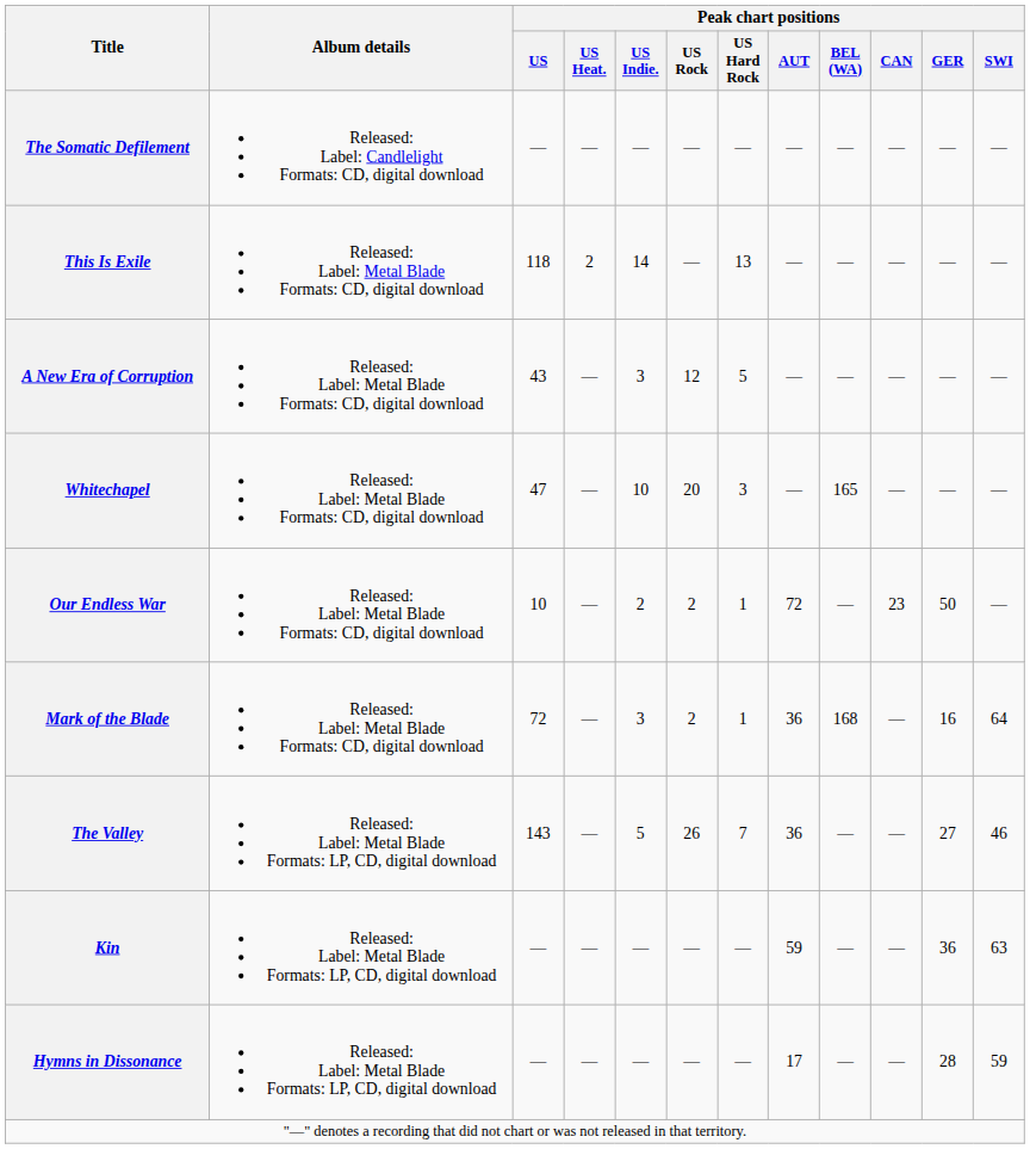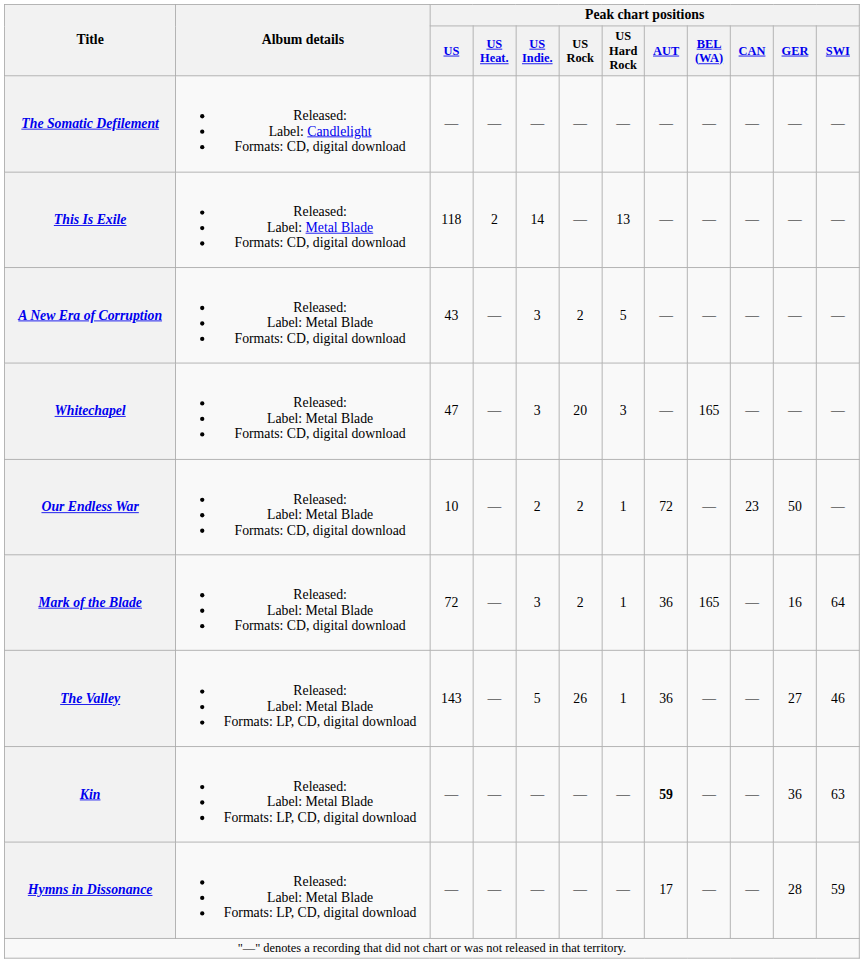A New Era of Corruption | Peak chart positions / US Rock: 12 -> 2
Whitechapel | Peak chart positions / US Indie.: 10 -> 3
Mark of the Blade | Peak chart positions / BEL (WA): 168 -> 165
The Valley | Peak chart positions / US Hard Rock: 7 -> 1
Kin | Peak chart positions / AUT: normal -> bold
